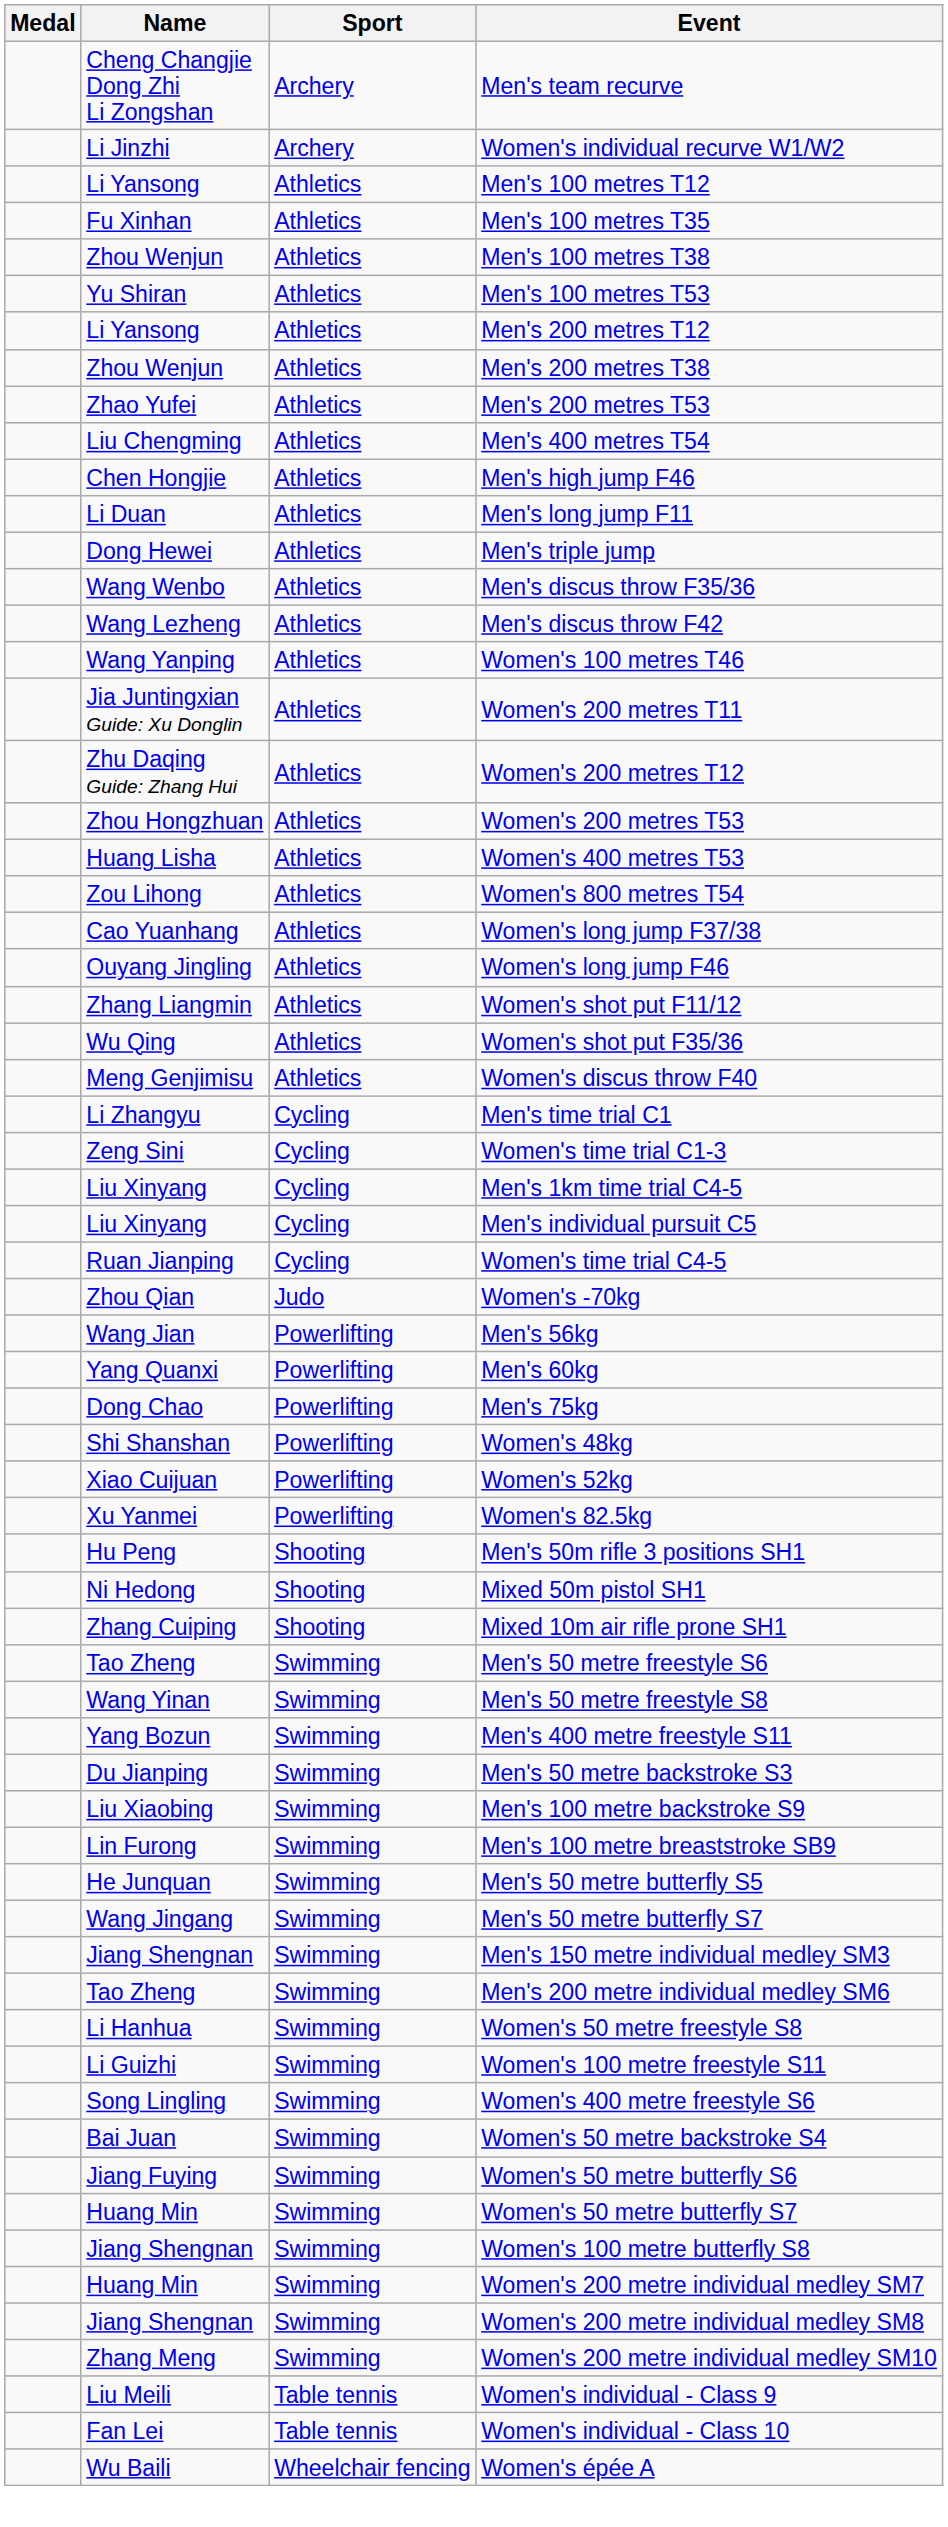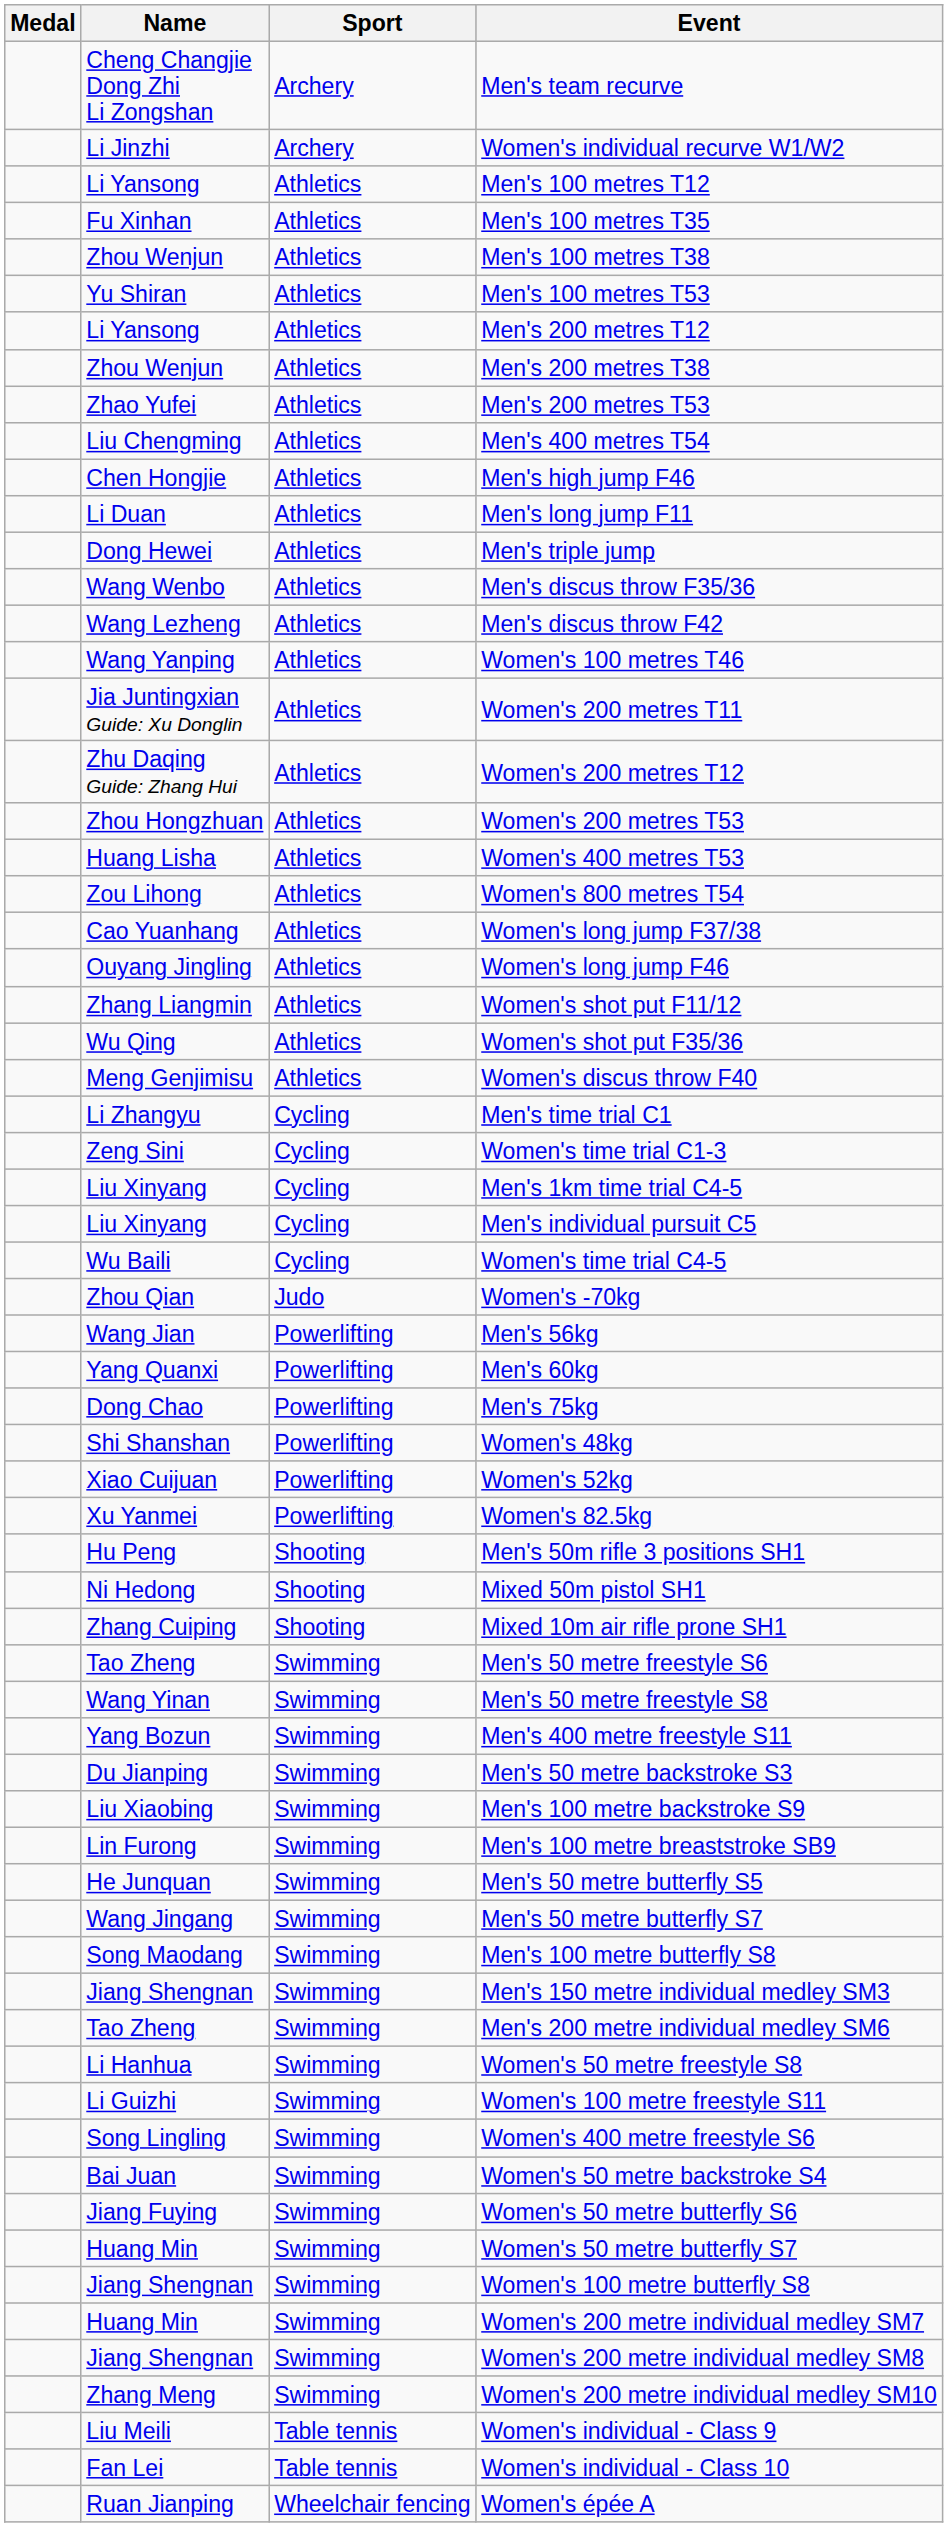Women's time trial C4-5 | Name: Ruan Jianping -> Wu Baili
+ row: Song Maodang | Swimming | Men's 100 metre butterfly S8
Women's épée A | Name: Wu Baili -> Ruan Jianping
